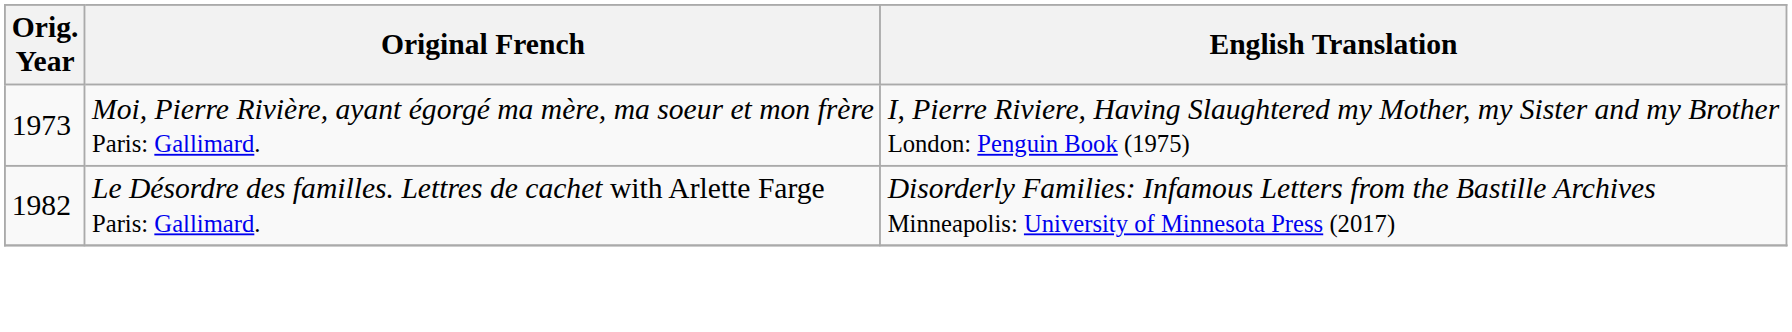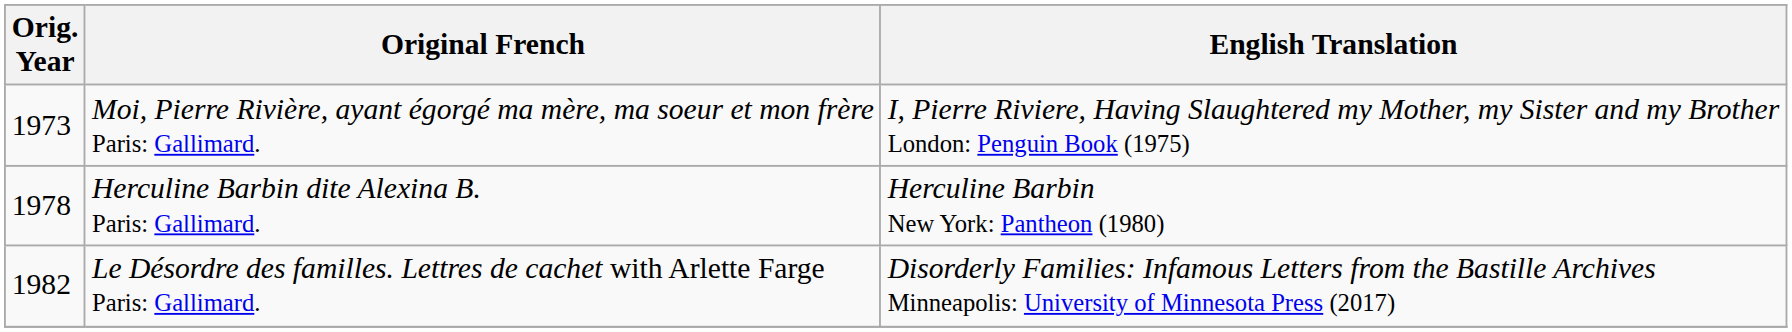+ row: 1978 | Herculine Barbin dite Alexina B. Paris: Gallimard. | Herculine Barbin New York: Pantheon (1980)
